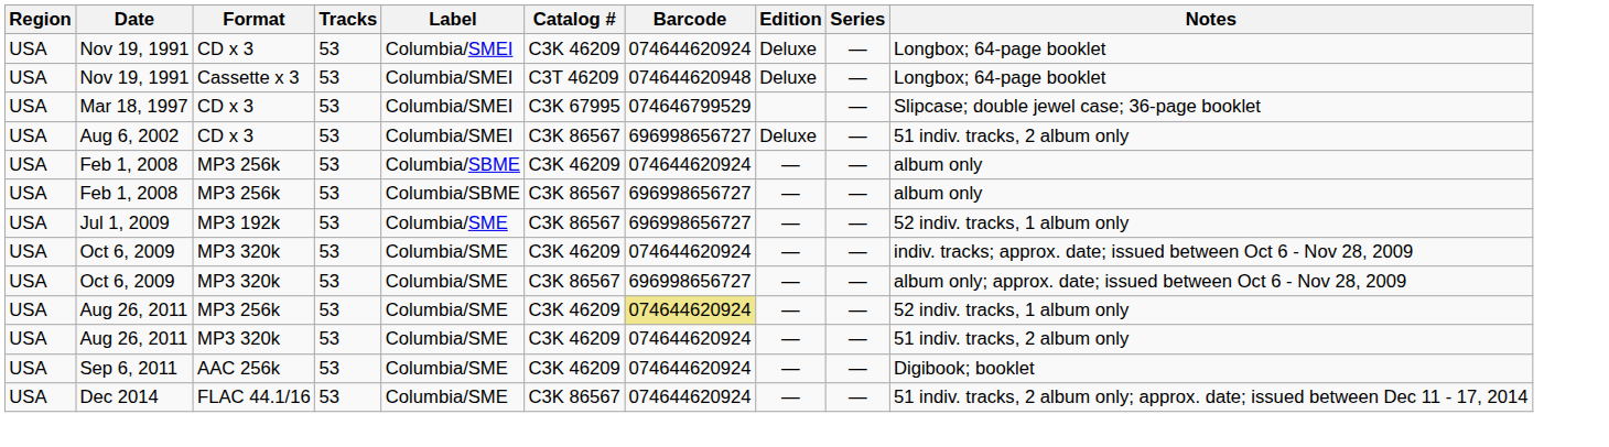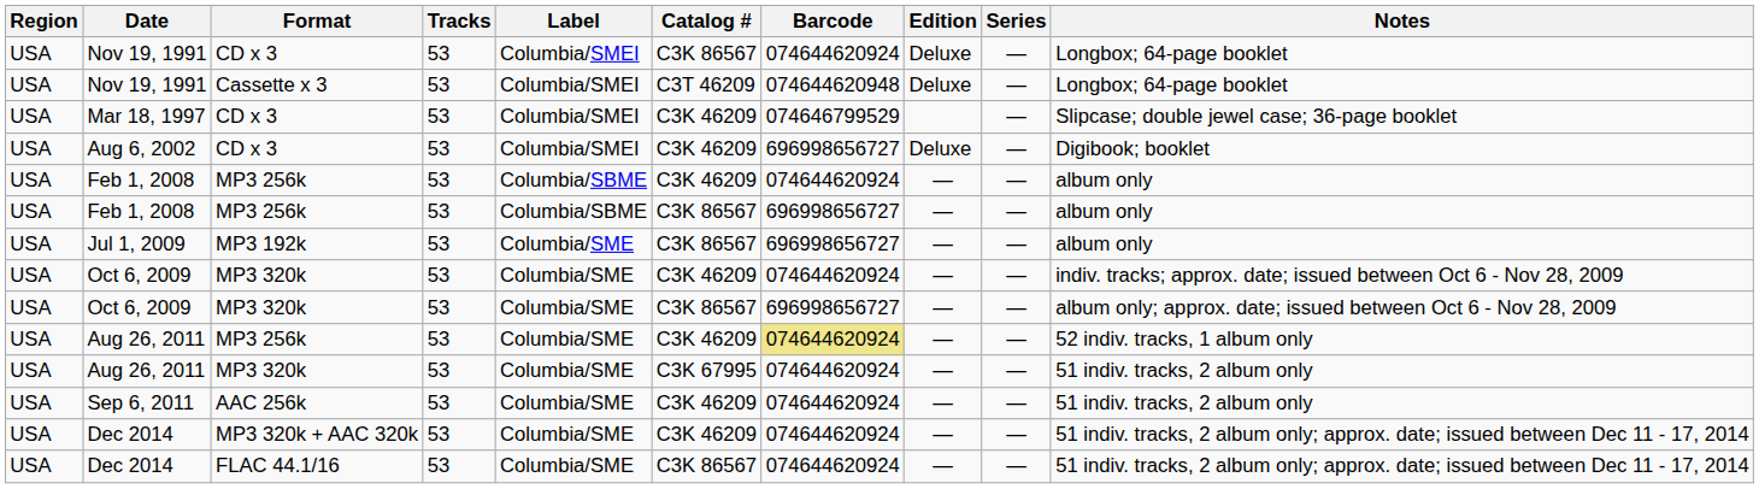Nov 19, 1991 / CD x 3 | Catalog #: C3K 46209 -> C3K 86567
Mar 18, 1997 | Catalog #: C3K 67995 -> C3K 46209
Aug 6, 2002 | Catalog #: C3K 86567 -> C3K 46209
Aug 6, 2002 | Notes: 51 indiv. tracks, 2 album only -> Digibook; booklet
Jul 1, 2009 | Notes: 52 indiv. tracks, 1 album only -> album only
Aug 26, 2011 / MP3 320k | Catalog #: C3K 46209 -> C3K 67995
Sep 6, 2011 | Notes: Digibook; booklet -> 51 indiv. tracks, 2 album only
+ row: USA | Dec 2014 | MP3 320k + AAC 320k | 53 | Columbia/SME | C3K 46209 | 074644620924 | — | — | 51 indiv. tracks, 2 album only; approx. date; issued between Dec 11 - 17, 2014
